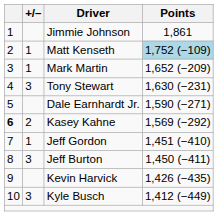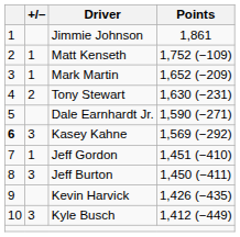Matt Kenseth | Points: lightblue background -> no background
Tony Stewart | +/–: 3 -> 2
Kasey Kahne | +/–: 2 -> 3
